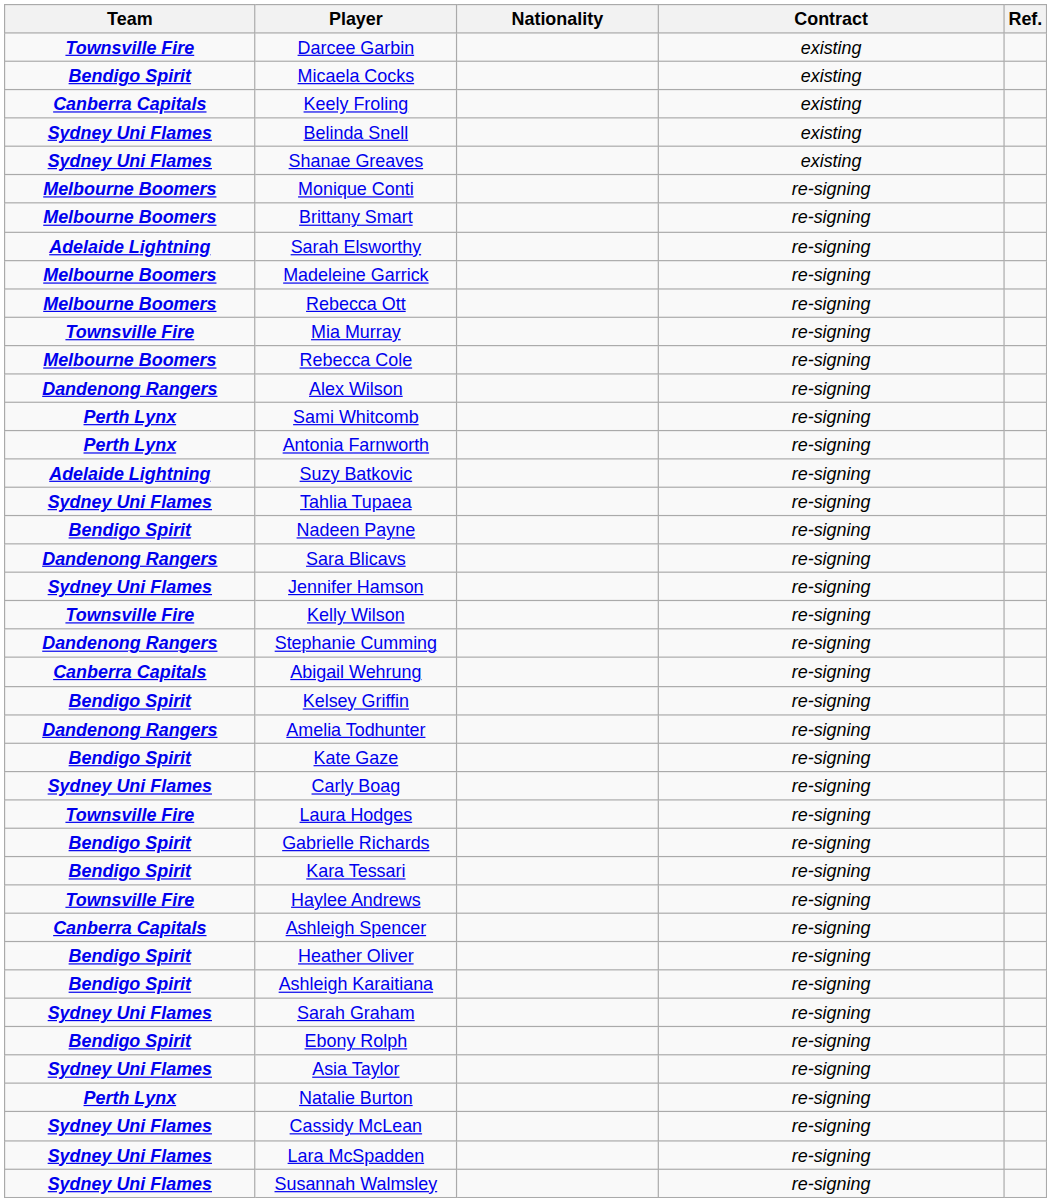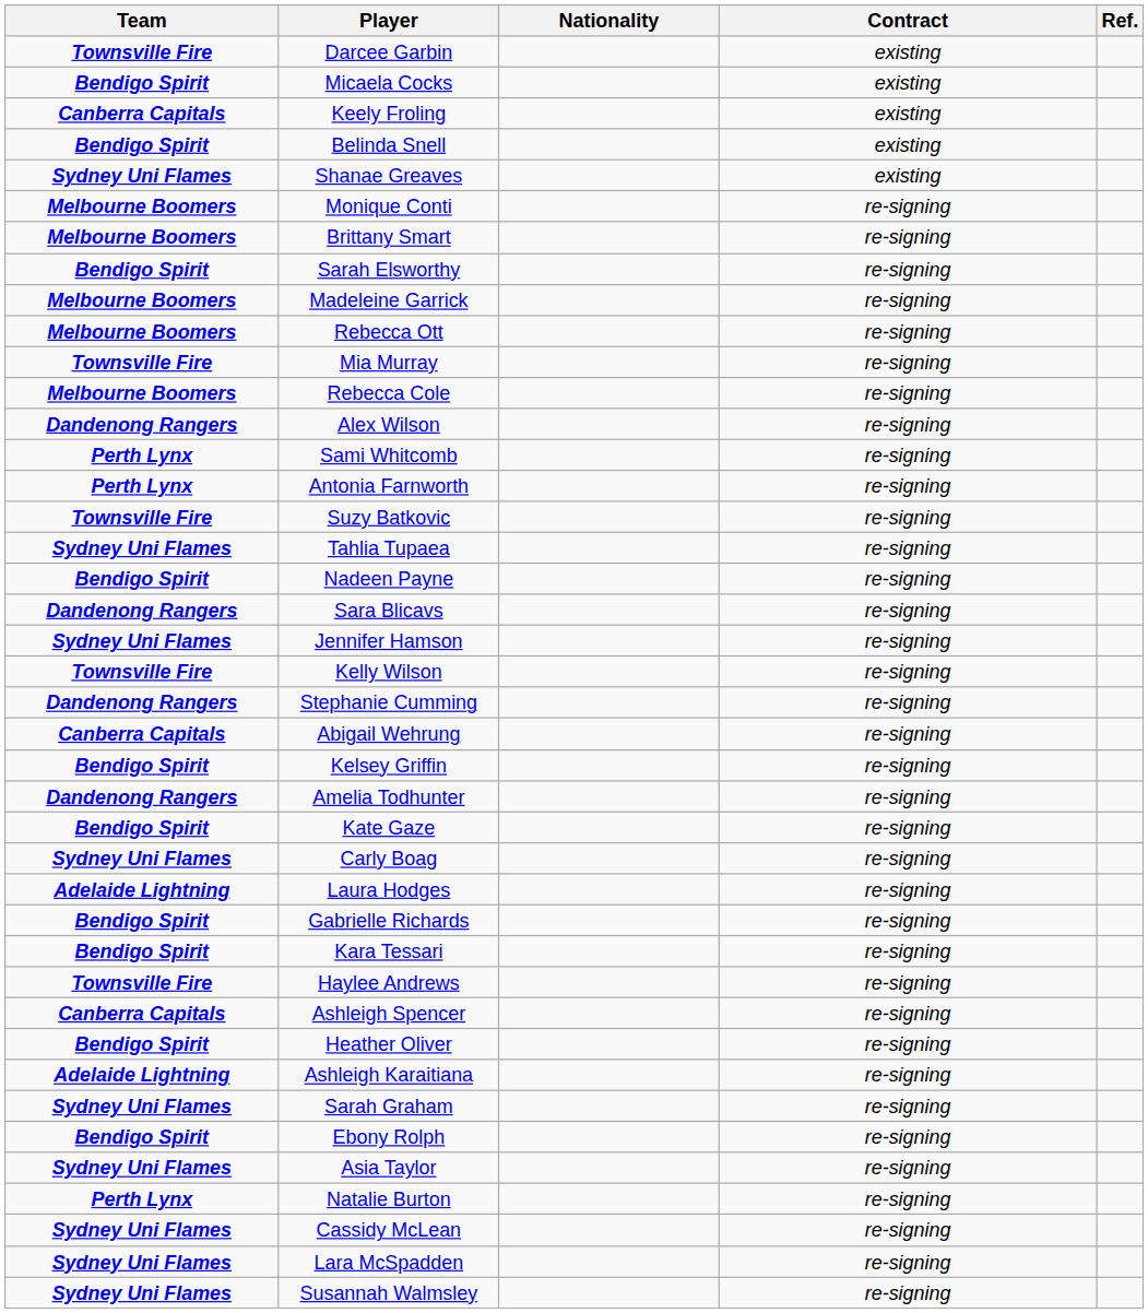Belinda Snell | Team: Sydney Uni Flames -> Bendigo Spirit
Sarah Elsworthy | Team: Adelaide Lightning -> Bendigo Spirit
Suzy Batkovic | Team: Adelaide Lightning -> Townsville Fire
Laura Hodges | Team: Townsville Fire -> Adelaide Lightning
Ashleigh Karaitiana | Team: Bendigo Spirit -> Adelaide Lightning
